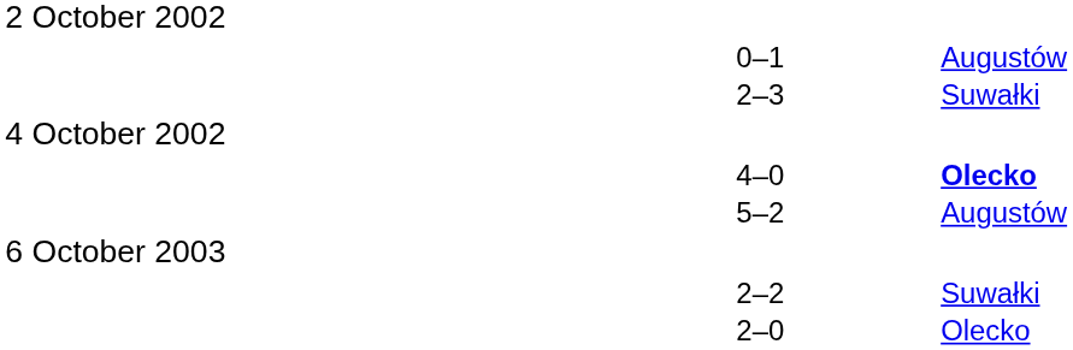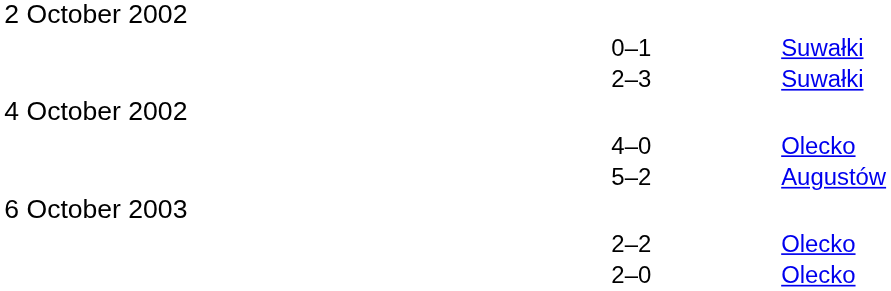0–1 | column 4: Augustów -> Suwałki
4–0 | column 4: bold -> normal
2–2 | column 4: Suwałki -> Olecko
